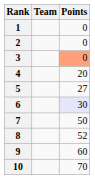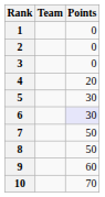3 | Points: lightsalmon background -> no background
5 | Points: 27 -> 30
8 | Points: 52 -> 50
